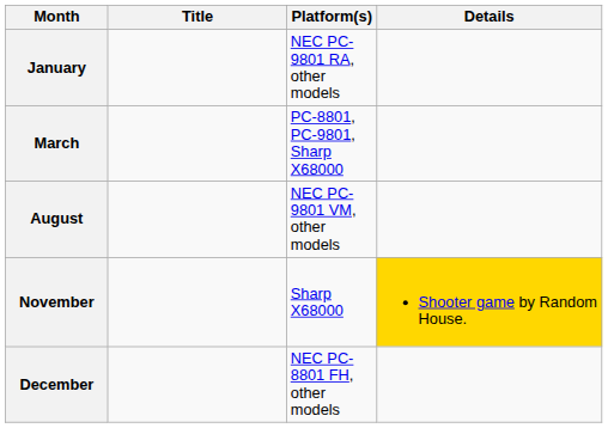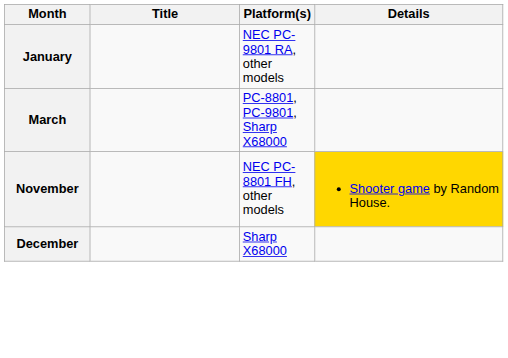- row: August | NEC PC-9801 VM, other models
November | Platform(s): Sharp X68000 -> NEC PC-8801 FH, other models
December | Platform(s): NEC PC-8801 FH, other models -> Sharp X68000
